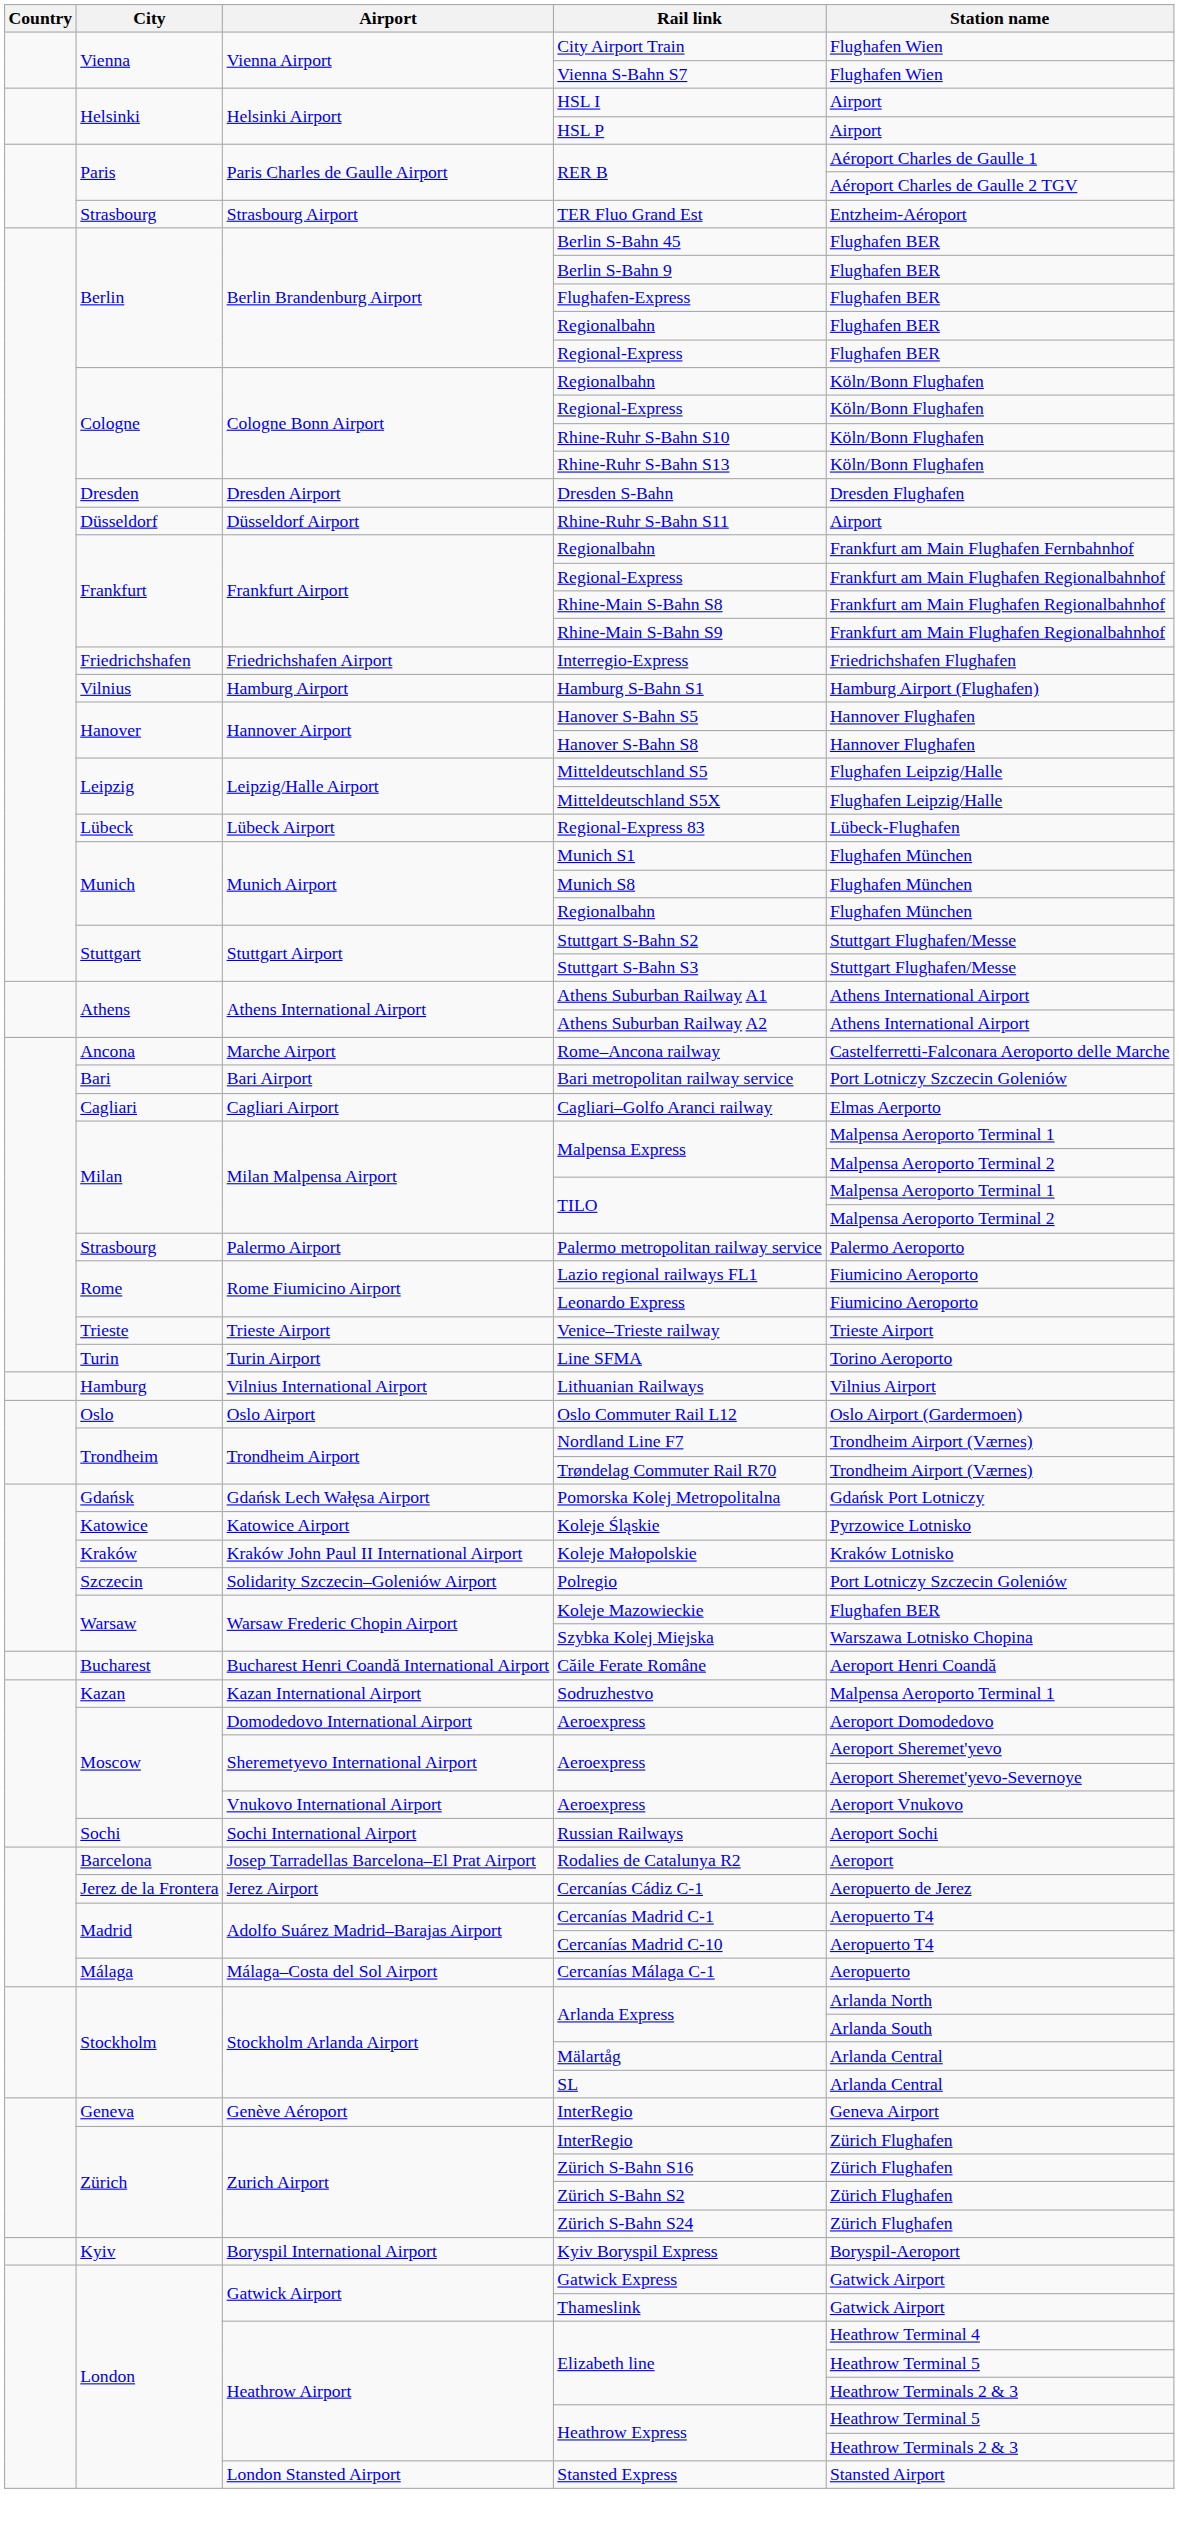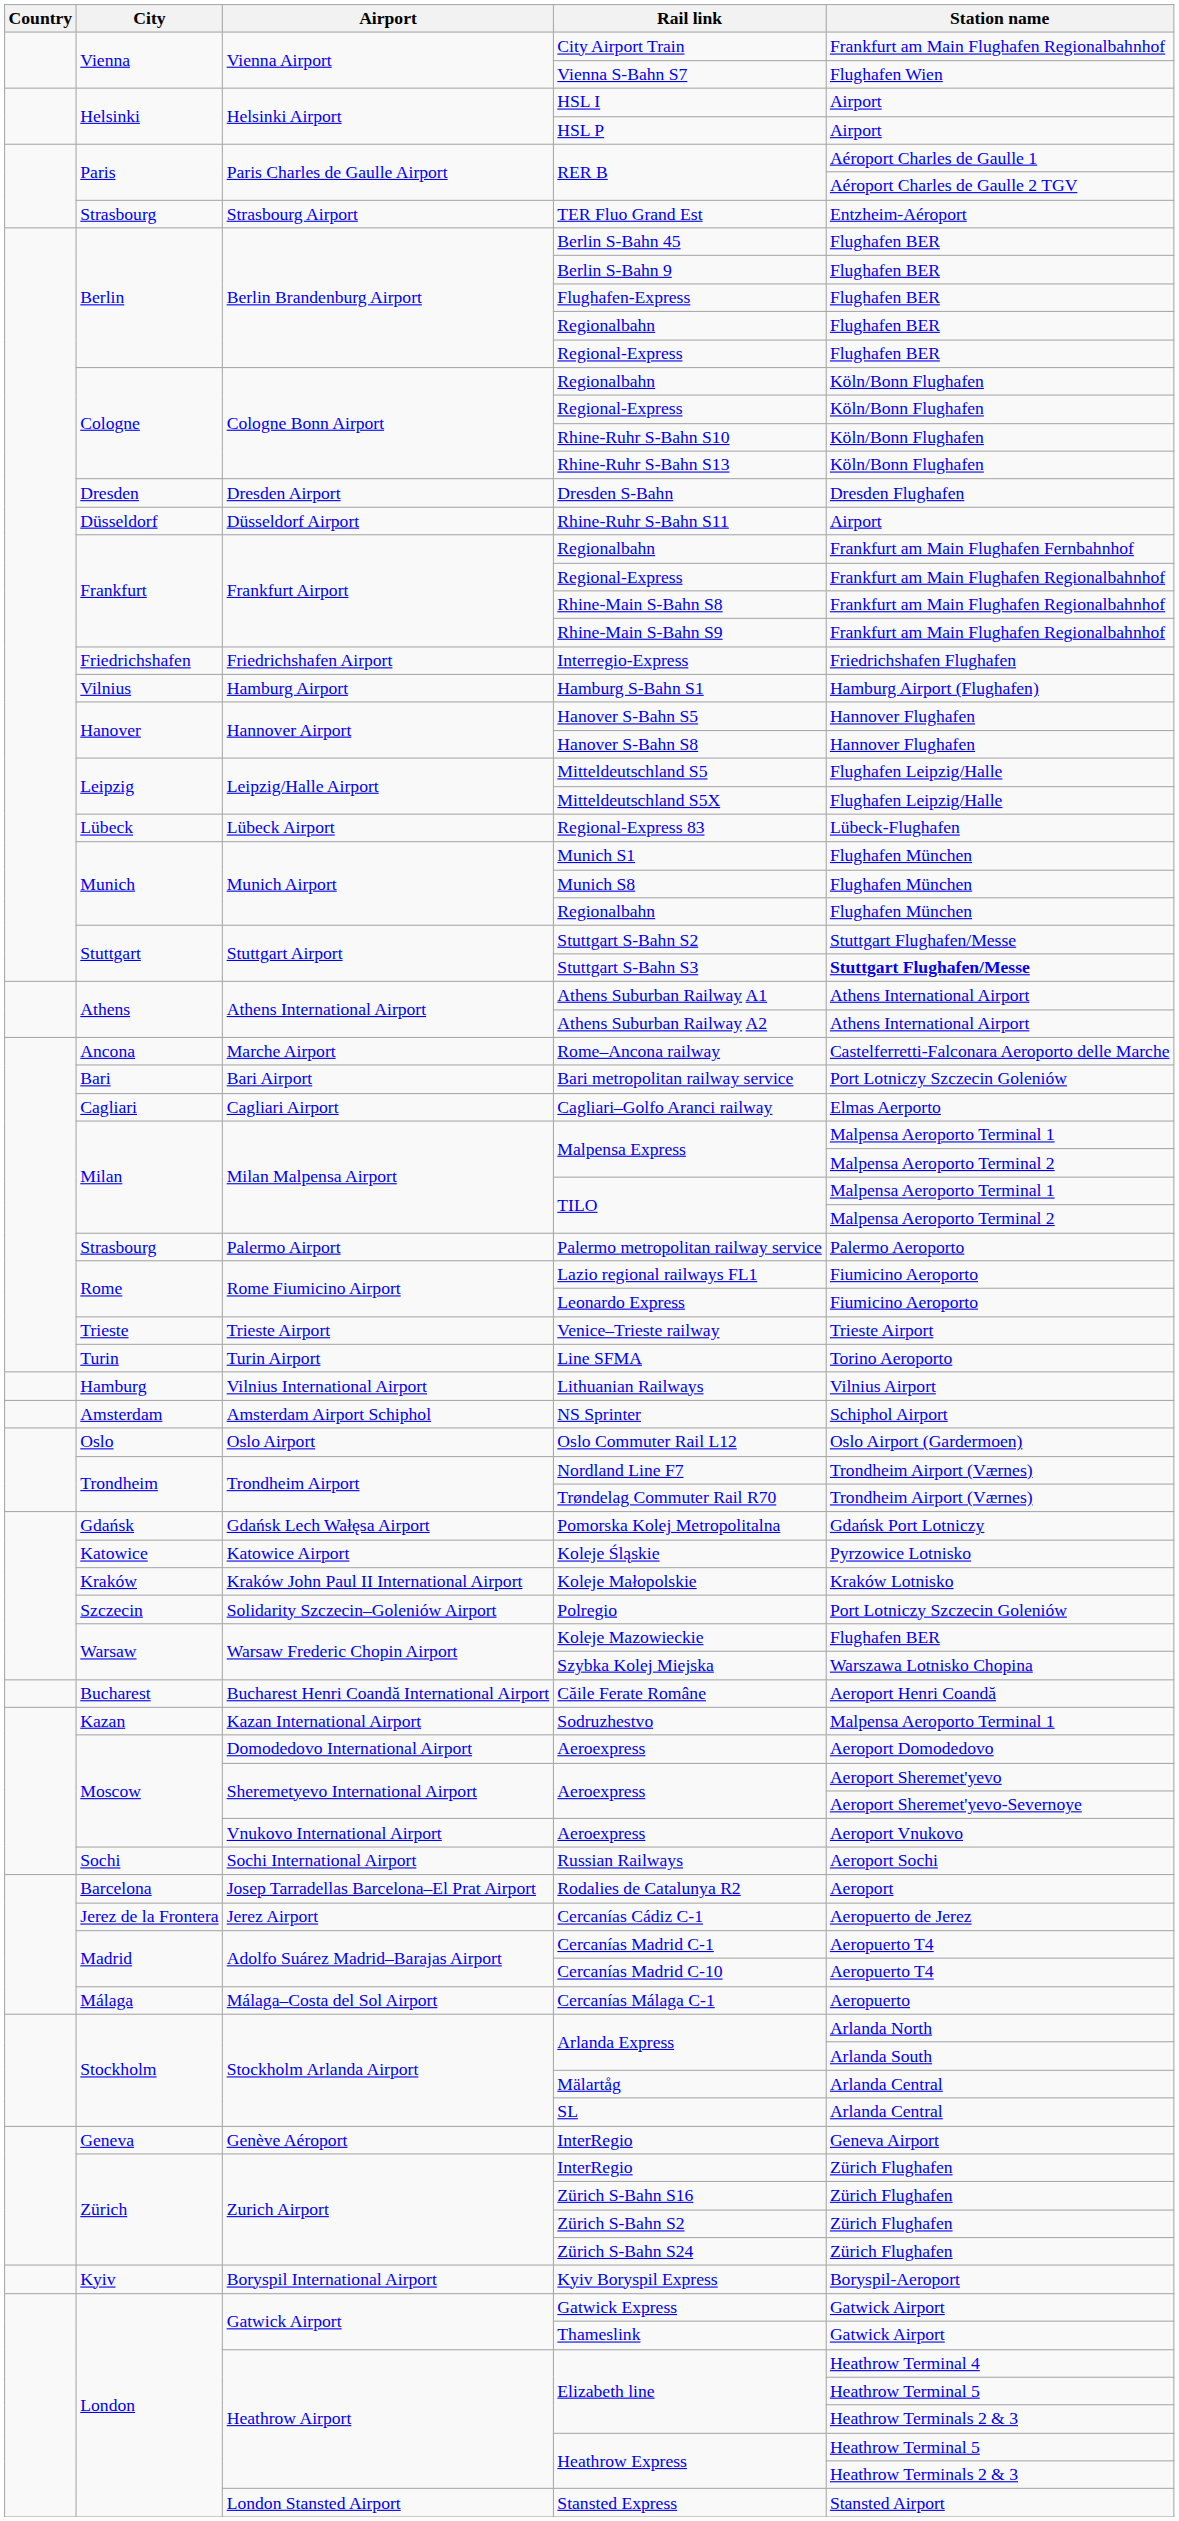City Airport Train | Station name: Flughafen Wien -> Frankfurt am Main Flughafen Regionalbahnhof
Stuttgart S-Bahn S3 | Station name: normal -> bold
+ row: Amsterdam | Amsterdam Airport Schiphol | NS Sprinter | Schiphol Airport
